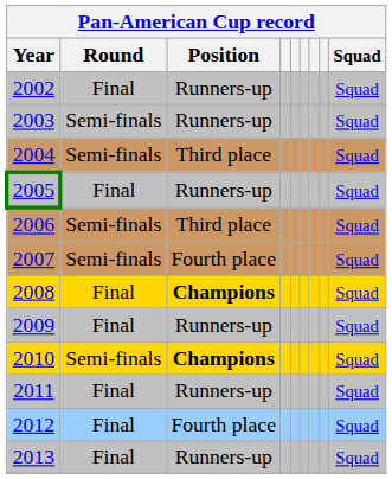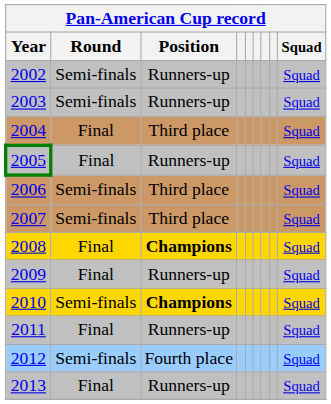2002 | Round: Final -> Semi-finals
2004 | Round: Semi-finals -> Final
2007 | Position: Fourth place -> Third place
2012 | Round: Final -> Semi-finals
